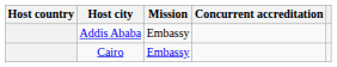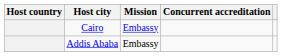rows swapped: Cairo <-> Addis Ababa
